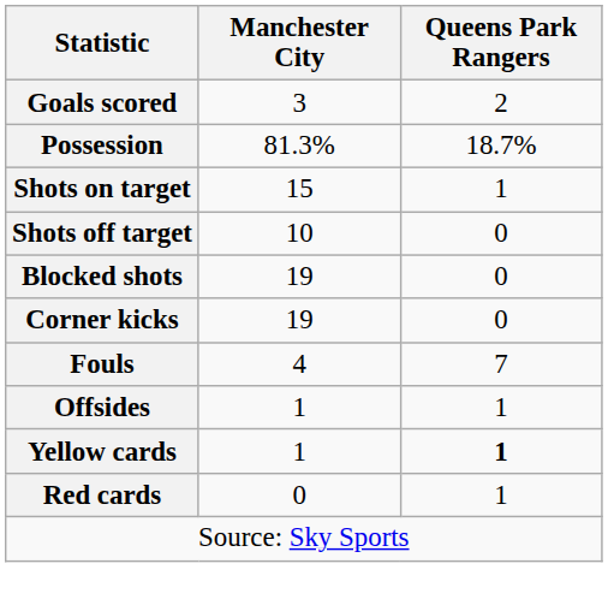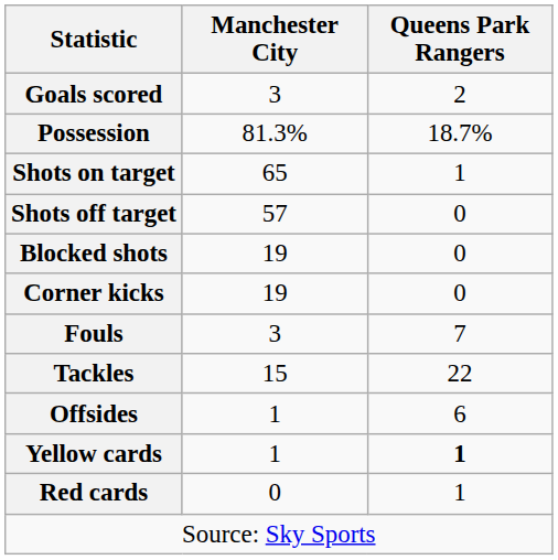Shots on target | Manchester City: 15 -> 65
Shots off target | Manchester City: 10 -> 57
Fouls | Manchester City: 4 -> 3
+ row: Tackles | 15 | 22
Offsides | Queens Park Rangers: 1 -> 6
